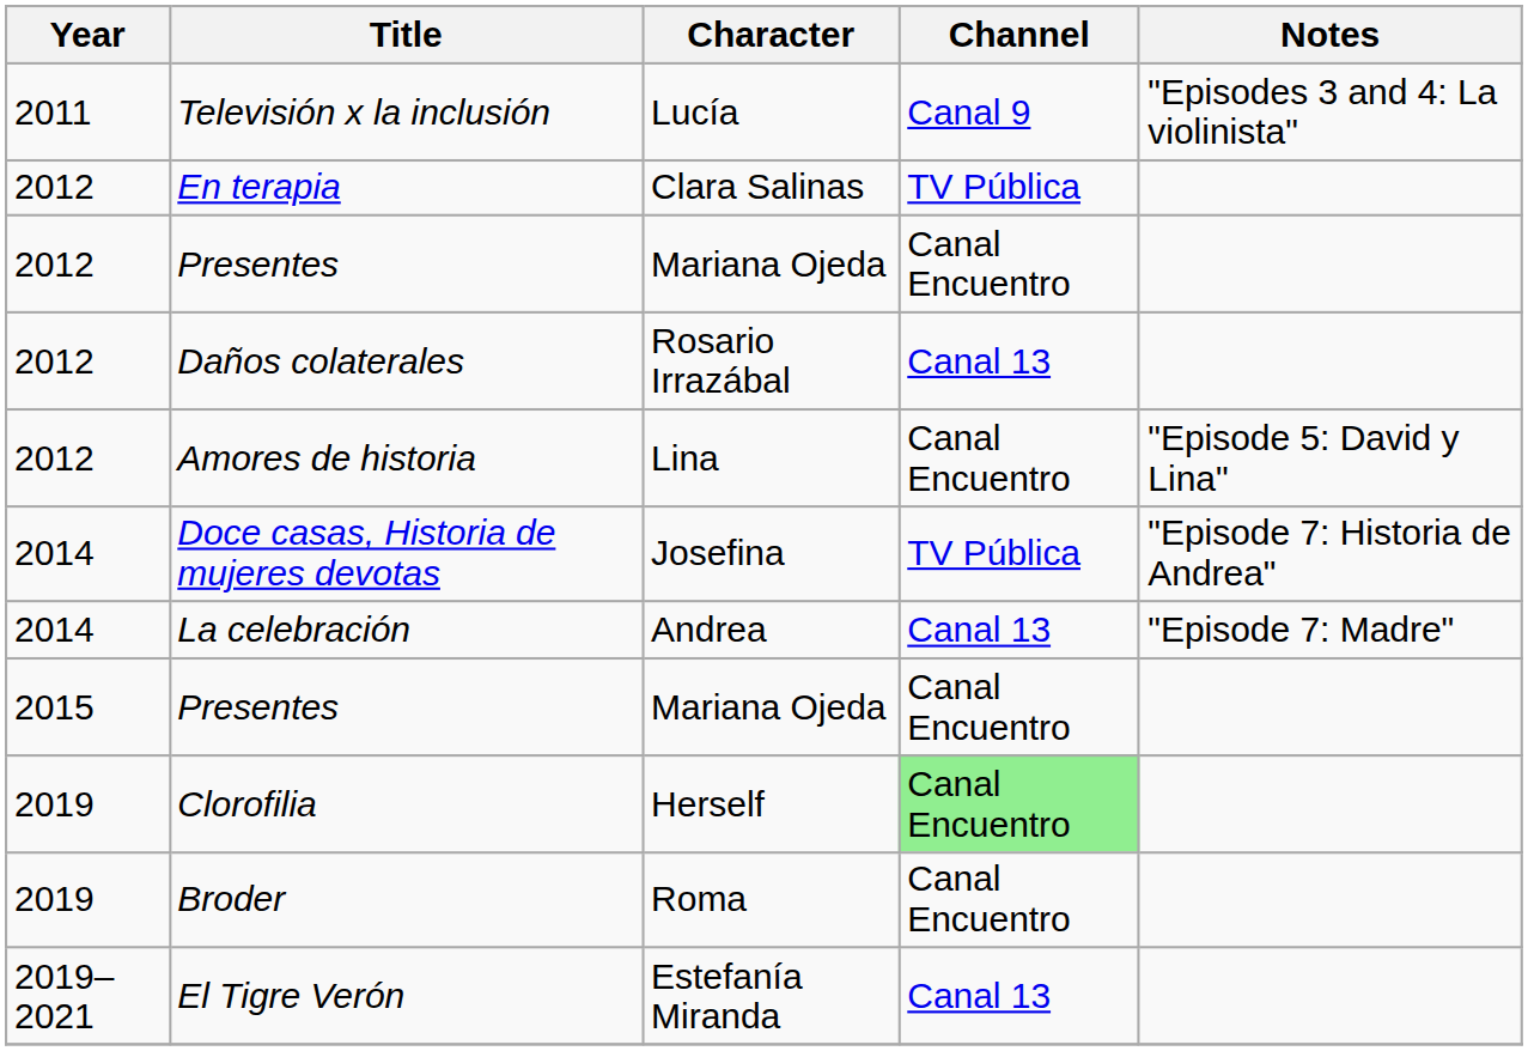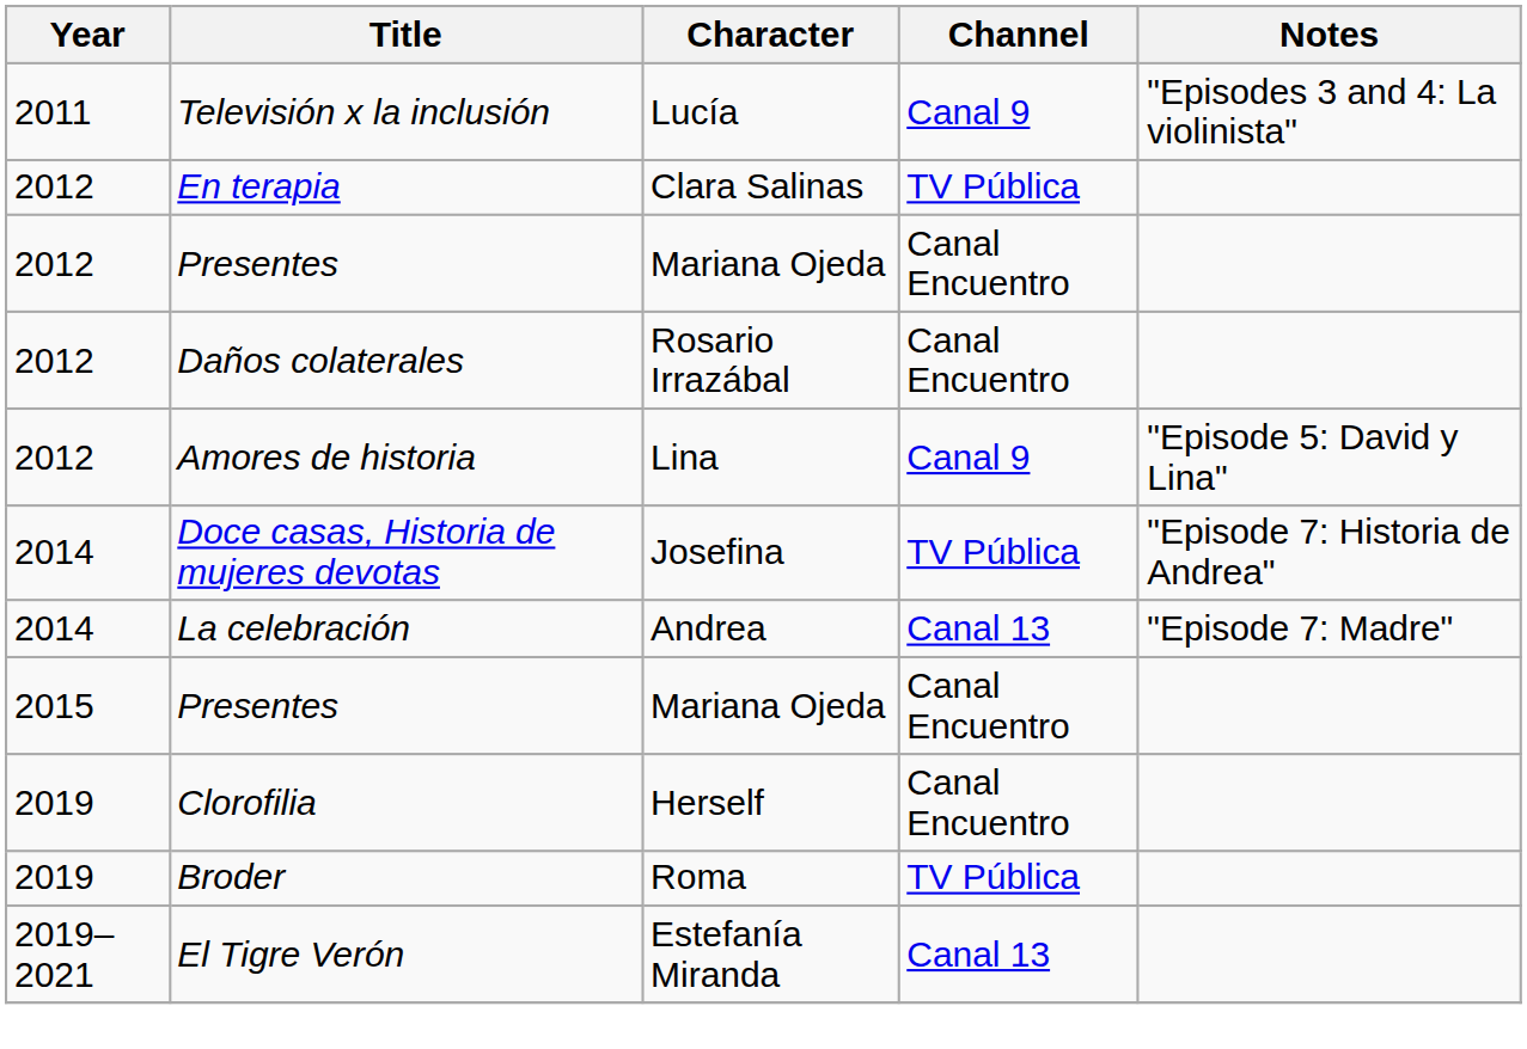Daños colaterales | Channel: Canal 13 -> Canal Encuentro
Amores de historia | Channel: Canal Encuentro -> Canal 9
Clorofilia | Channel: lightgreen background -> no background
Broder | Channel: Canal Encuentro -> TV Pública
